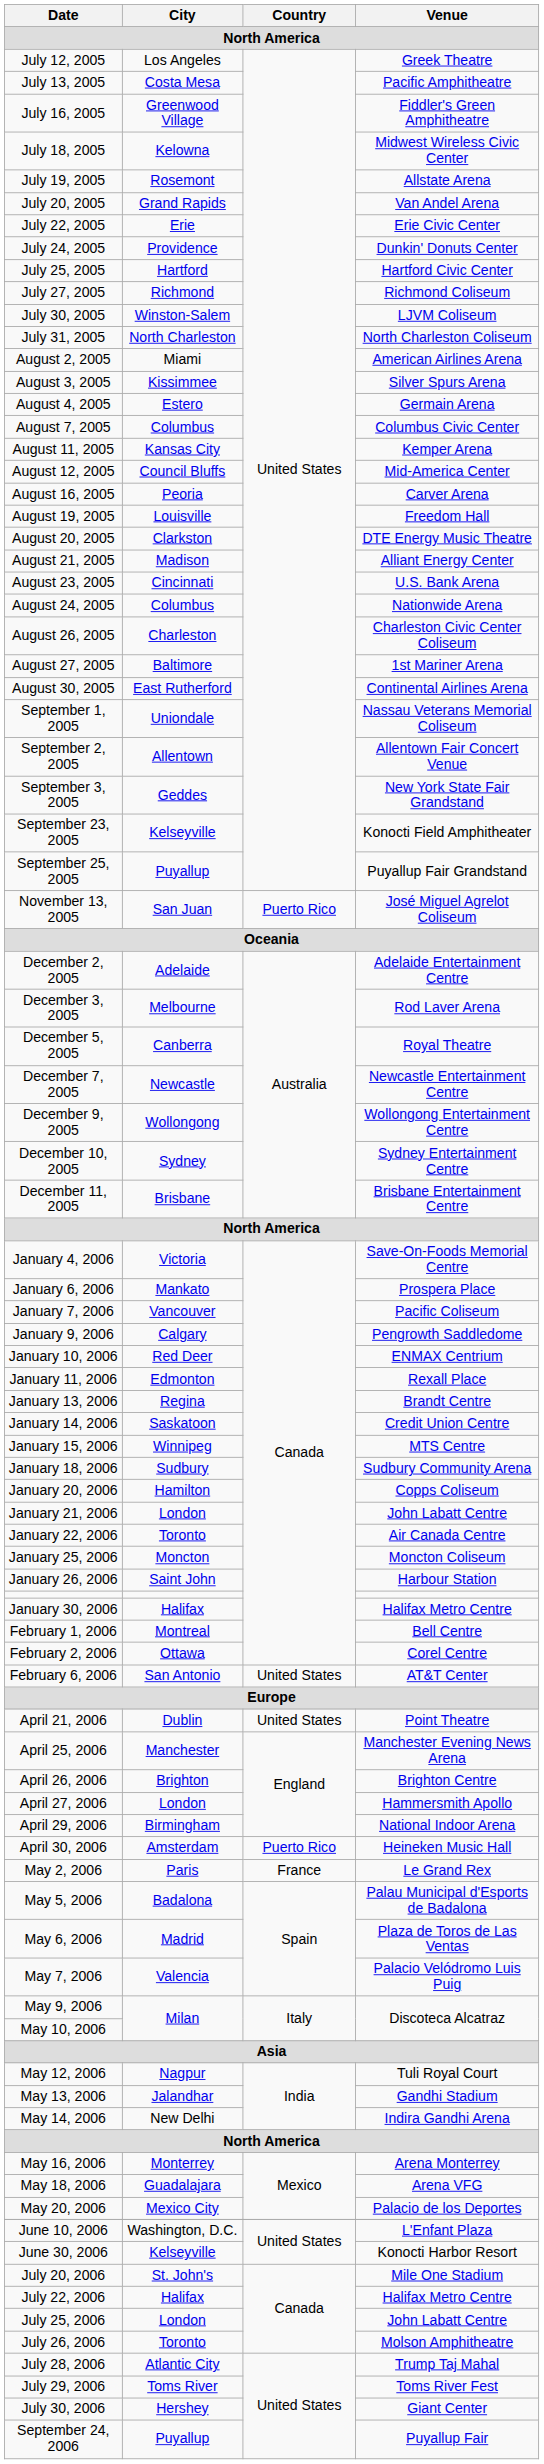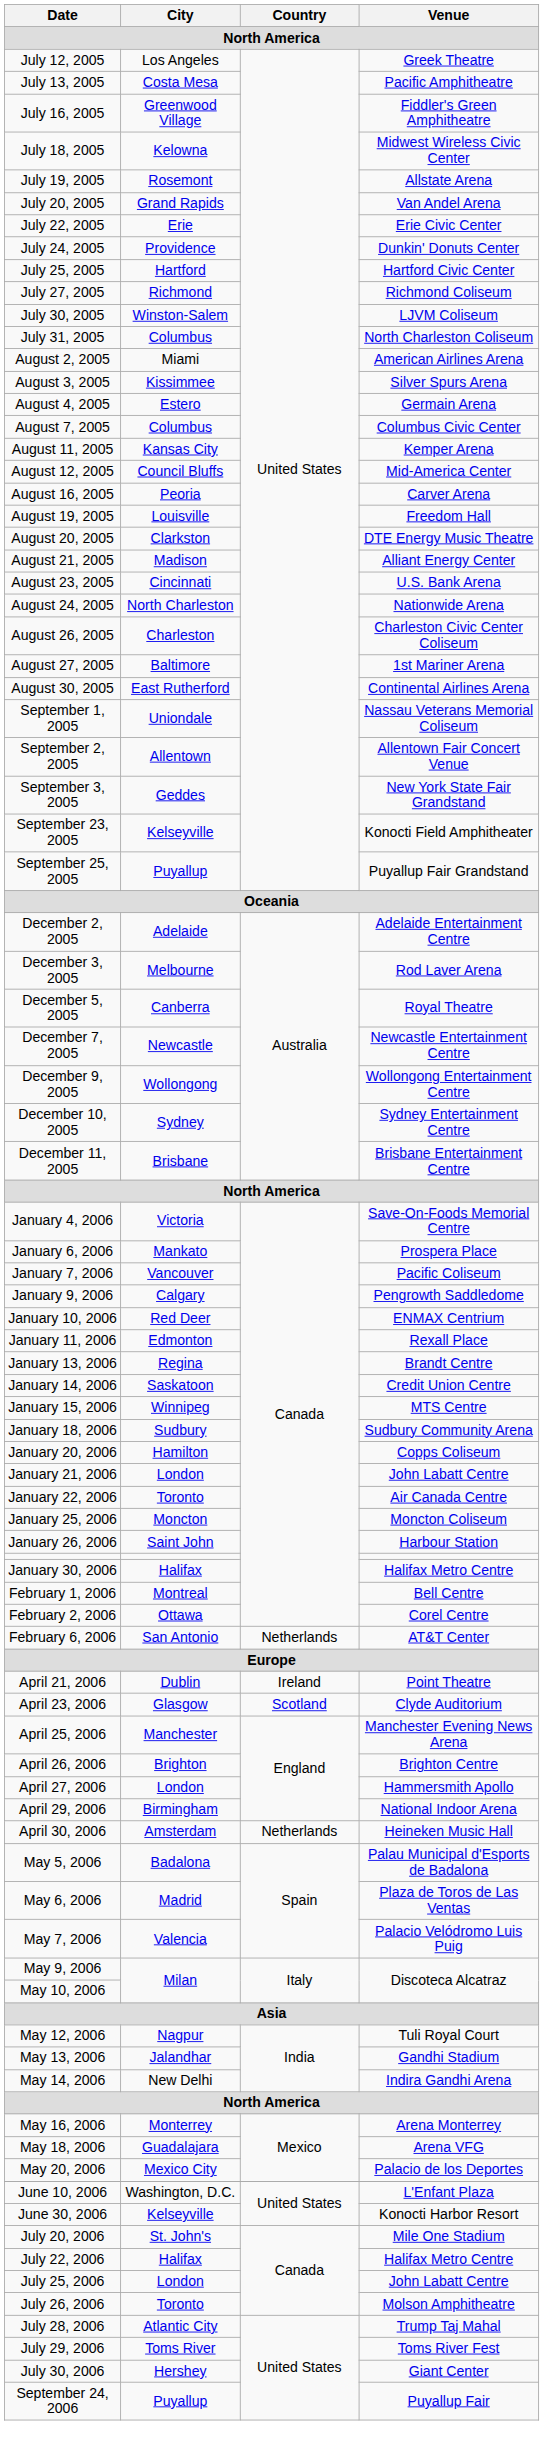July 31, 2005 | City: North Charleston -> Columbus
August 24, 2005 | City: Columbus -> North Charleston
- row: November 13, 2005 | San Juan | Puerto Rico | José Miguel Agrelot Coliseum
February 6, 2006 | Country: United States -> Netherlands
April 21, 2006 | Country: United States -> Ireland
+ row: April 23, 2006 | Glasgow | Scotland | Clyde Auditorium
April 30, 2006 | Country: Puerto Rico -> Netherlands
- row: May 2, 2006 | Paris | France | Le Grand Rex
